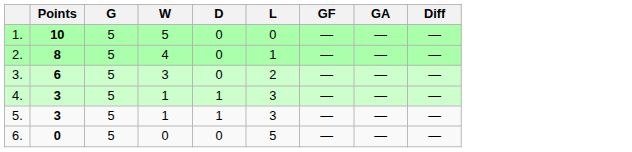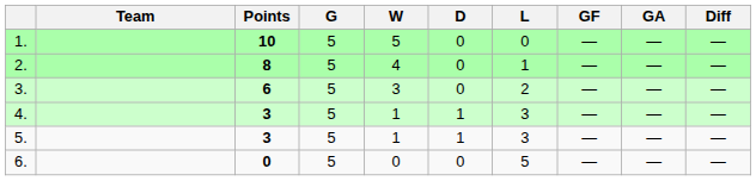+ column: Team
